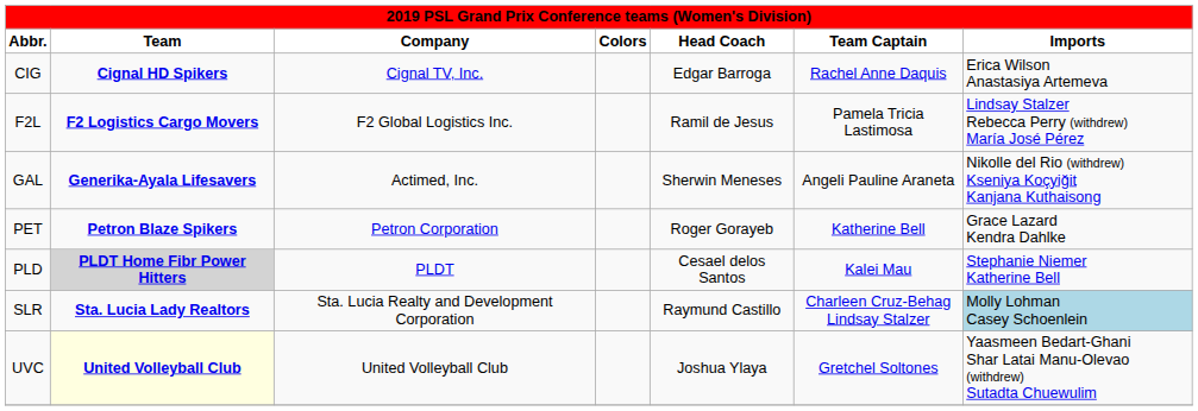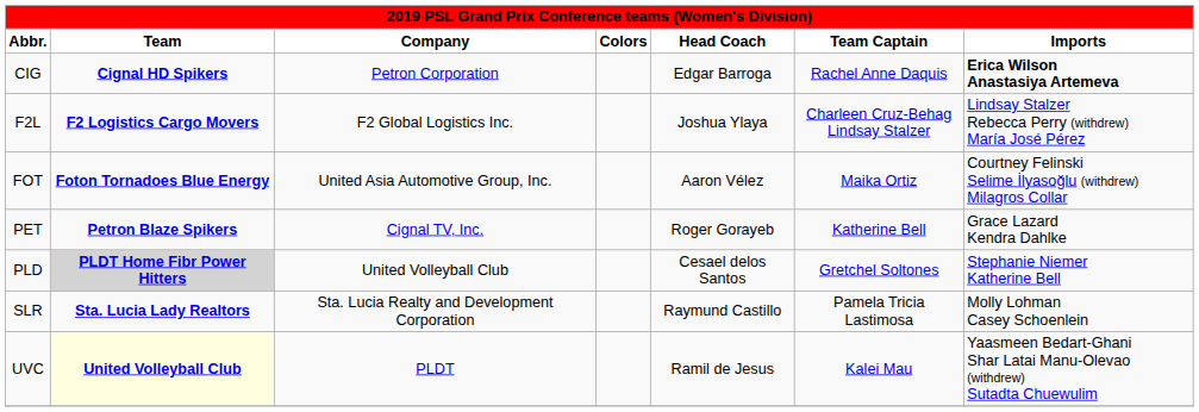CIG | Company: Cignal TV, Inc. -> Petron Corporation
CIG | Imports: normal -> bold
F2L | Head Coach: Ramil de Jesus -> Joshua Ylaya
F2L | Team Captain: Pamela Tricia Lastimosa -> Charleen Cruz-Behag Lindsay Stalzer
+ row: FOT | Foton Tornadoes Blue Energy | United Asia Automotive Group, Inc. | Aaron Vélez | Maika Ortiz | Courtney Felinski Selime İlyasoğlu (withdrew) Milagros Collar
- row: GAL | Generika-Ayala Lifesavers | Actimed, Inc. | Sherwin Meneses | Angeli Pauline Araneta | Nikolle del Rio (withdrew) Kseniya Koçyiğit Kanjana Kuthaisong
PET | Company: Petron Corporation -> Cignal TV, Inc.
PLD | Company: PLDT -> United Volleyball Club
PLD | Team Captain: Kalei Mau -> Gretchel Soltones
SLR | Team Captain: Charleen Cruz-Behag Lindsay Stalzer -> Pamela Tricia Lastimosa
SLR | Imports: lightblue background -> no background
UVC | Company: United Volleyball Club -> PLDT
UVC | Head Coach: Joshua Ylaya -> Ramil de Jesus
UVC | Team Captain: Gretchel Soltones -> Kalei Mau
